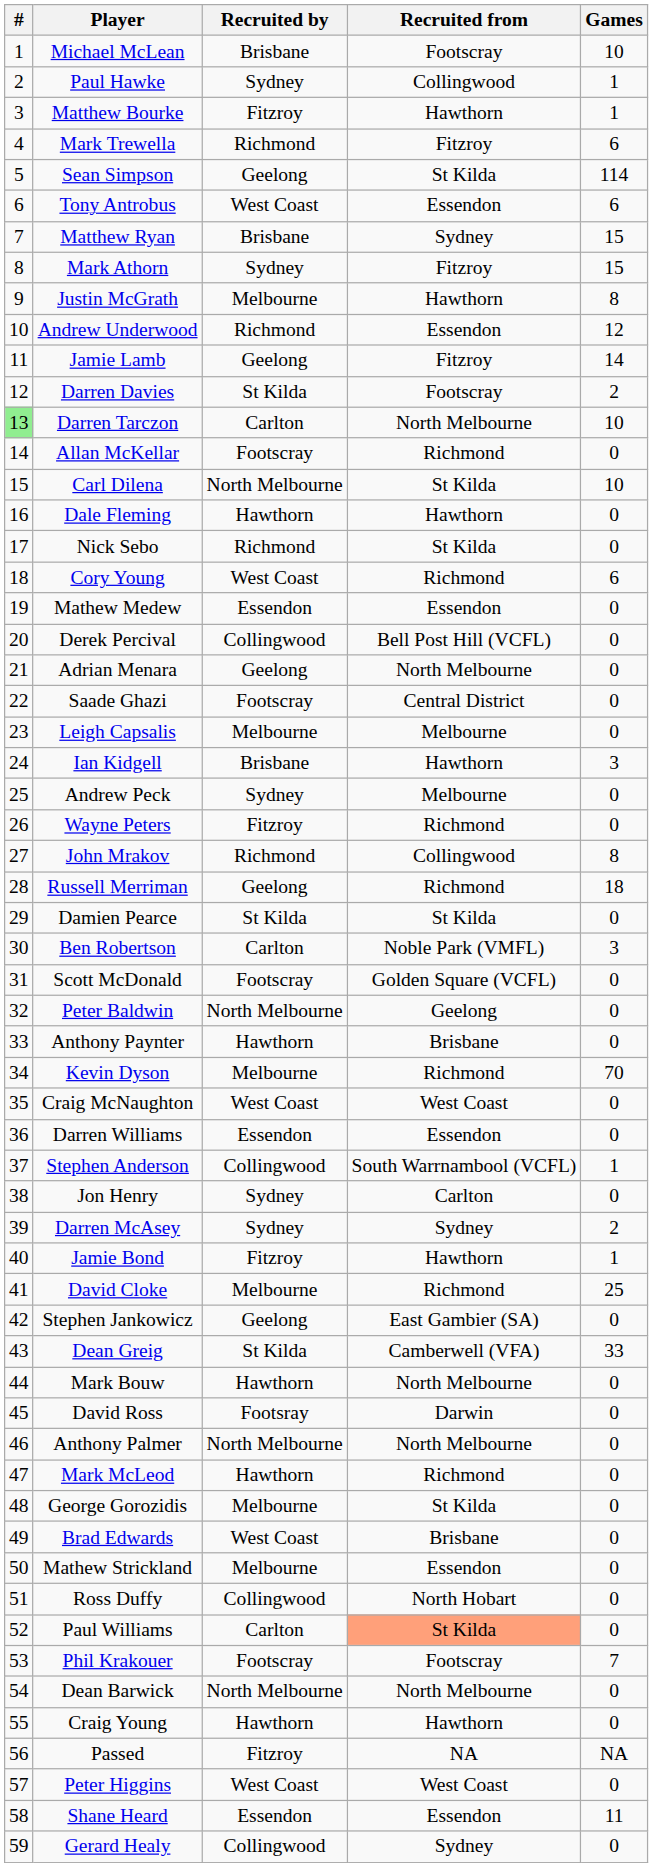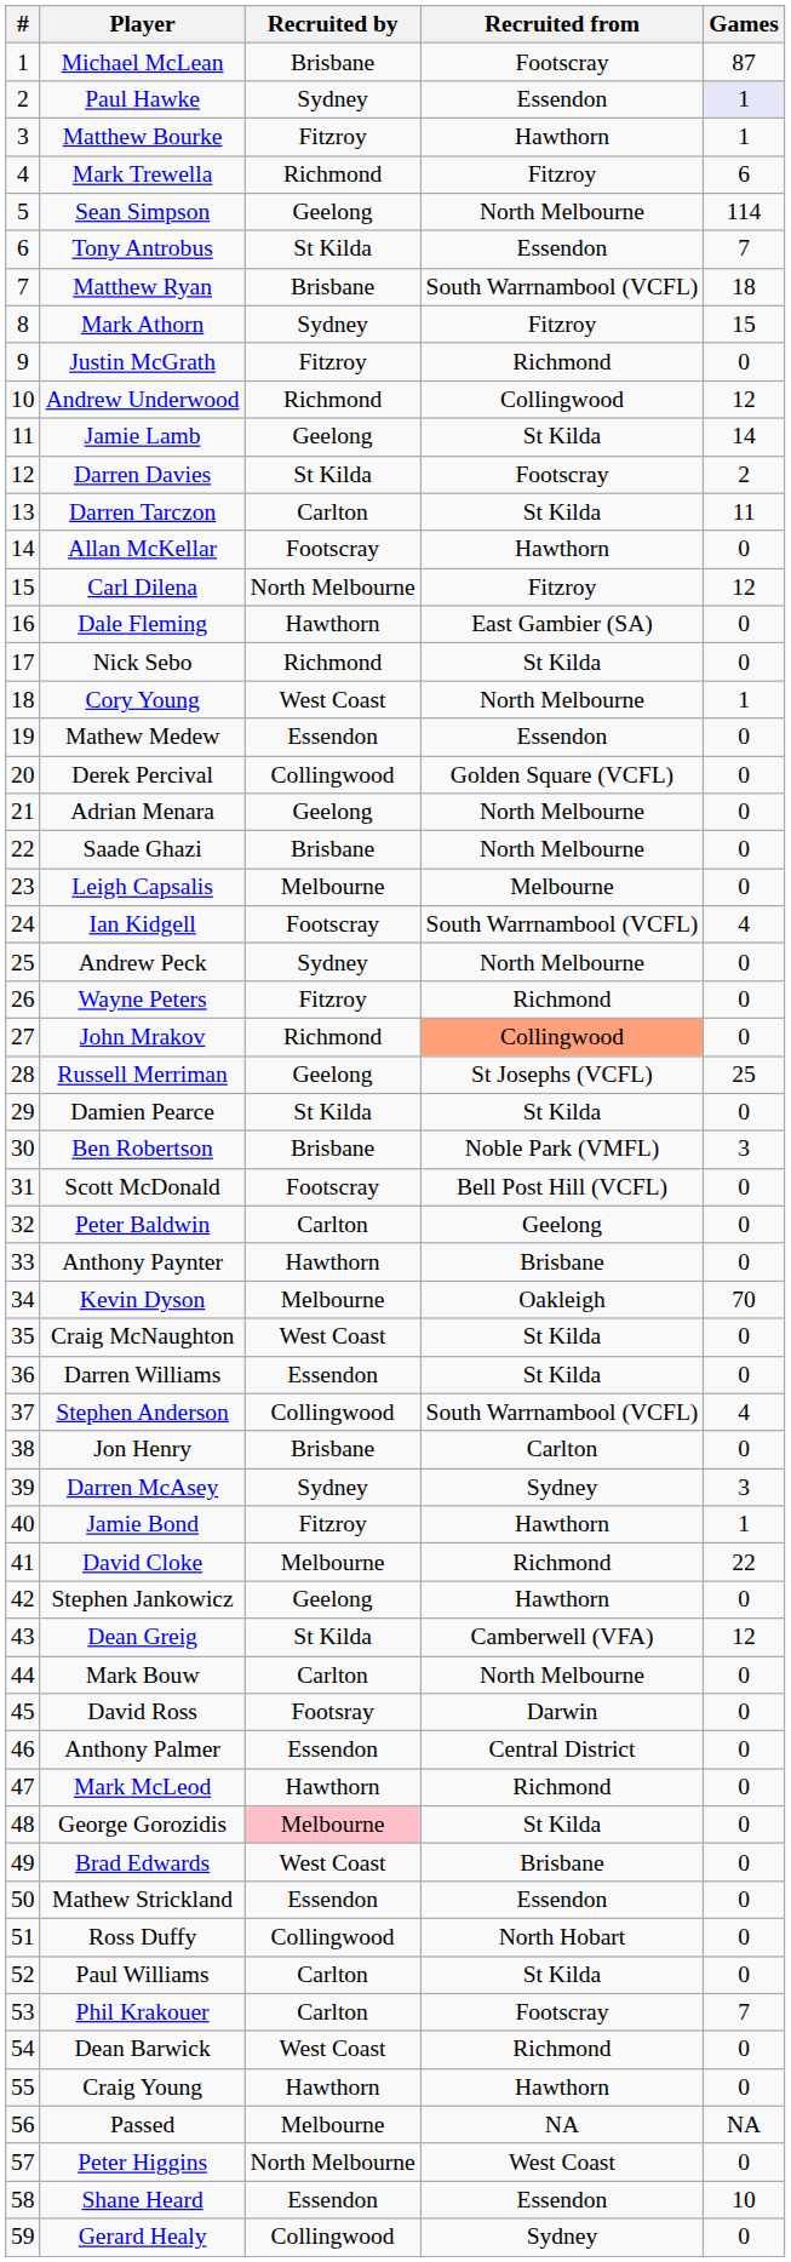Michael McLean | Games: 10 -> 87
Paul Hawke | Recruited from: Collingwood -> Essendon
Paul Hawke | Games: no background -> lavender background
Sean Simpson | Recruited from: St Kilda -> North Melbourne
Tony Antrobus | Recruited by: West Coast -> St Kilda
Tony Antrobus | Games: 6 -> 7
Matthew Ryan | Recruited from: Sydney -> South Warrnambool (VCFL)
Matthew Ryan | Games: 15 -> 18
Justin McGrath | Recruited by: Melbourne -> Fitzroy
Justin McGrath | Recruited from: Hawthorn -> Richmond
Justin McGrath | Games: 8 -> 0
Andrew Underwood | Recruited from: Essendon -> Collingwood
Jamie Lamb | Recruited from: Fitzroy -> St Kilda
Darren Tarczon | #: lightgreen background -> no background
Darren Tarczon | Recruited from: North Melbourne -> St Kilda
Darren Tarczon | Games: 10 -> 11
Allan McKellar | Recruited from: Richmond -> Hawthorn
Carl Dilena | Recruited from: St Kilda -> Fitzroy
Carl Dilena | Games: 10 -> 12
Dale Fleming | Recruited from: Hawthorn -> East Gambier (SA)
Cory Young | Recruited from: Richmond -> North Melbourne
Cory Young | Games: 6 -> 1
Derek Percival | Recruited from: Bell Post Hill (VCFL) -> Golden Square (VCFL)
Saade Ghazi | Recruited by: Footscray -> Brisbane
Saade Ghazi | Recruited from: Central District -> North Melbourne
Ian Kidgell | Recruited by: Brisbane -> Footscray
Ian Kidgell | Recruited from: Hawthorn -> South Warrnambool (VCFL)
Ian Kidgell | Games: 3 -> 4
Andrew Peck | Recruited from: Melbourne -> North Melbourne
John Mrakov | Recruited from: no background -> lightsalmon background
John Mrakov | Games: 8 -> 0
Russell Merriman | Recruited from: Richmond -> St Josephs (VCFL)
Russell Merriman | Games: 18 -> 25
Ben Robertson | Recruited by: Carlton -> Brisbane
Scott McDonald | Recruited from: Golden Square (VCFL) -> Bell Post Hill (VCFL)
Peter Baldwin | Recruited by: North Melbourne -> Carlton
Kevin Dyson | Recruited from: Richmond -> Oakleigh
Craig McNaughton | Recruited from: West Coast -> St Kilda
Darren Williams | Recruited from: Essendon -> St Kilda
Stephen Anderson | Games: 1 -> 4
Jon Henry | Recruited by: Sydney -> Brisbane
Darren McAsey | Games: 2 -> 3
David Cloke | Games: 25 -> 22
Stephen Jankowicz | Recruited from: East Gambier (SA) -> Hawthorn
Dean Greig | Games: 33 -> 12
Mark Bouw | Recruited by: Hawthorn -> Carlton
Anthony Palmer | Recruited by: North Melbourne -> Essendon
Anthony Palmer | Recruited from: North Melbourne -> Central District
George Gorozidis | Recruited by: no background -> pink background
Mathew Strickland | Recruited by: Melbourne -> Essendon
Paul Williams | Recruited from: lightsalmon background -> no background
Phil Krakouer | Recruited by: Footscray -> Carlton
Dean Barwick | Recruited by: North Melbourne -> West Coast
Dean Barwick | Recruited from: North Melbourne -> Richmond
Passed | Recruited by: Fitzroy -> Melbourne
Peter Higgins | Recruited by: West Coast -> North Melbourne
Shane Heard | Games: 11 -> 10
